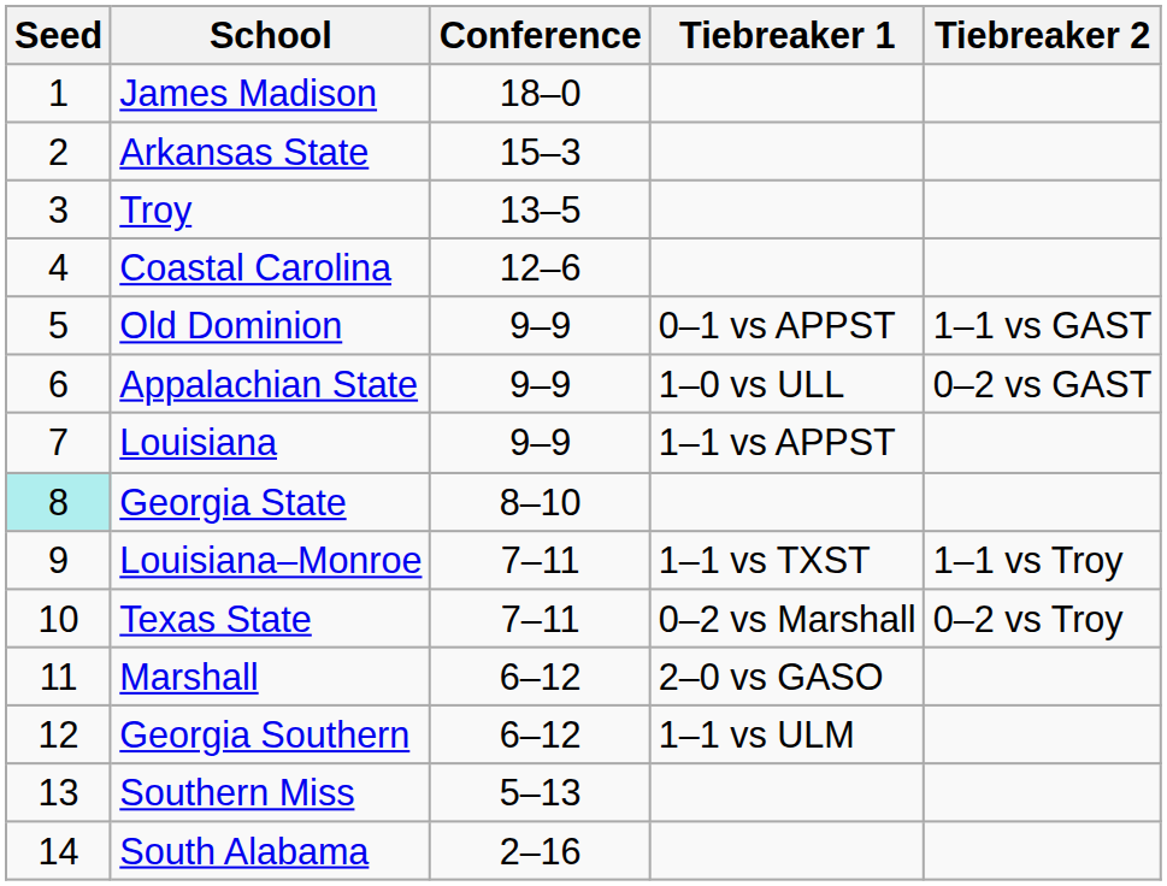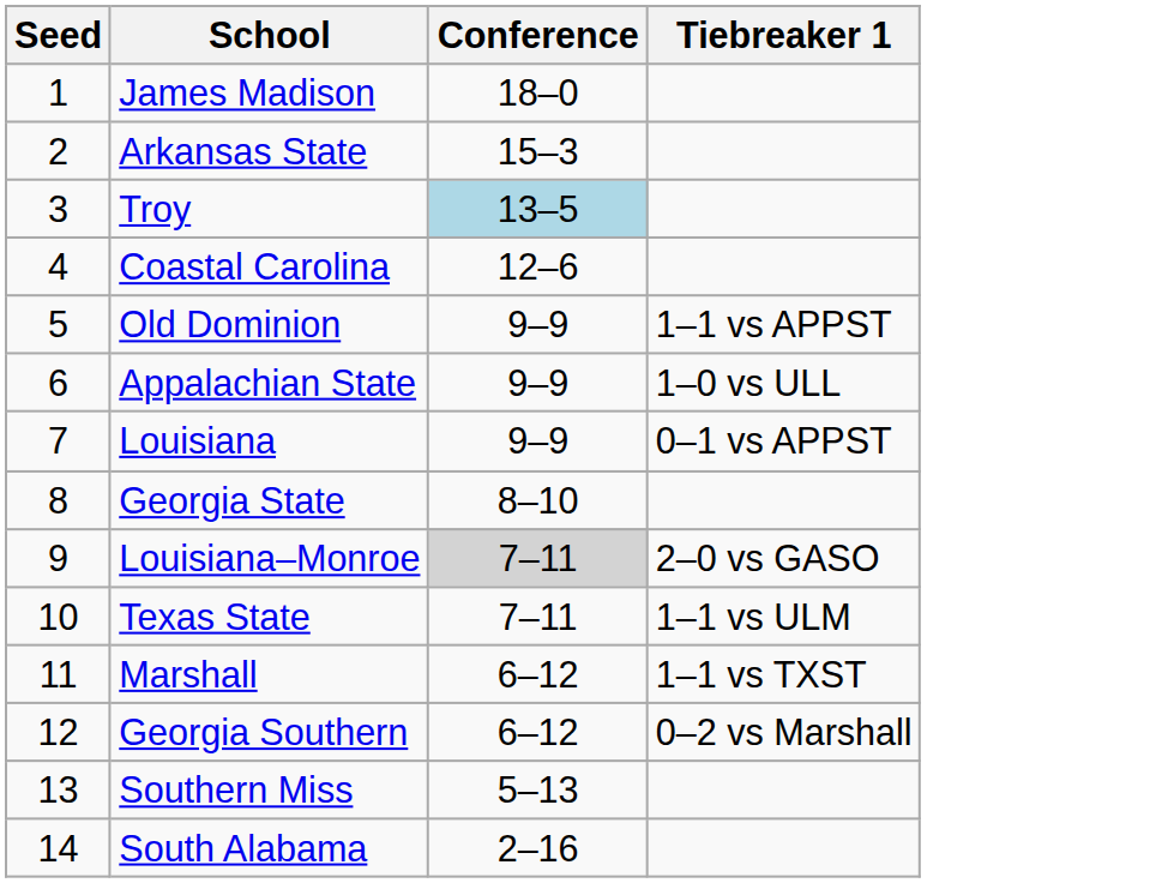- column: Tiebreaker 2 | 1–1 vs GAST | 0–2 vs GAST | 1–1 vs Troy | 0–2 vs Troy
Troy | Conference: no background -> lightblue background
Old Dominion | Tiebreaker 1: 0–1 vs APPST -> 1–1 vs APPST
Louisiana | Tiebreaker 1: 1–1 vs APPST -> 0–1 vs APPST
Georgia State | Seed: paleturquoise background -> no background
Louisiana–Monroe | Conference: no background -> lightgrey background
Louisiana–Monroe | Tiebreaker 1: 1–1 vs TXST -> 2–0 vs GASO
Texas State | Tiebreaker 1: 0–2 vs Marshall -> 1–1 vs ULM
Marshall | Tiebreaker 1: 2–0 vs GASO -> 1–1 vs TXST
Georgia Southern | Tiebreaker 1: 1–1 vs ULM -> 0–2 vs Marshall
